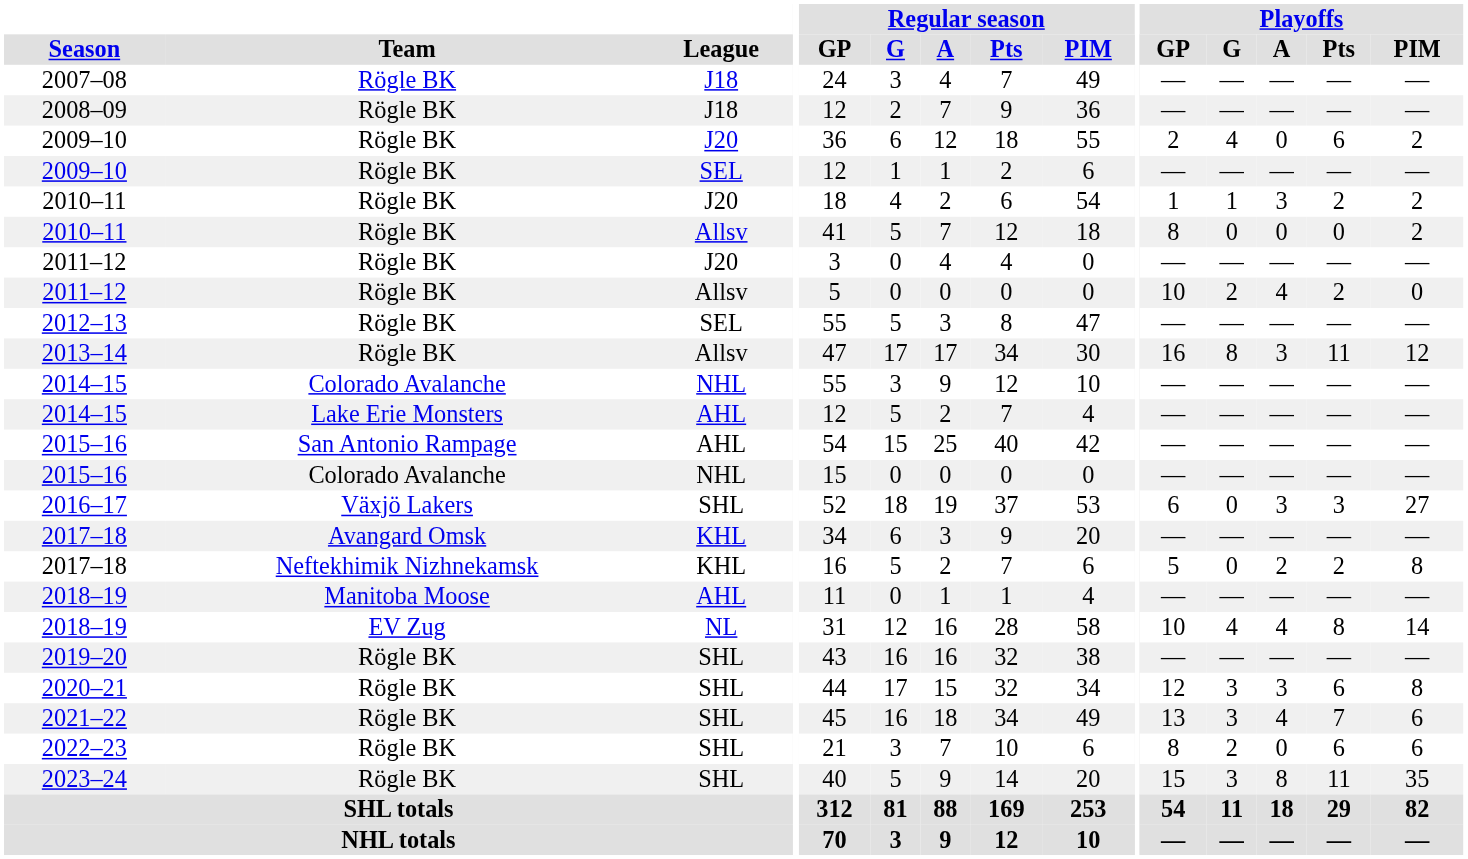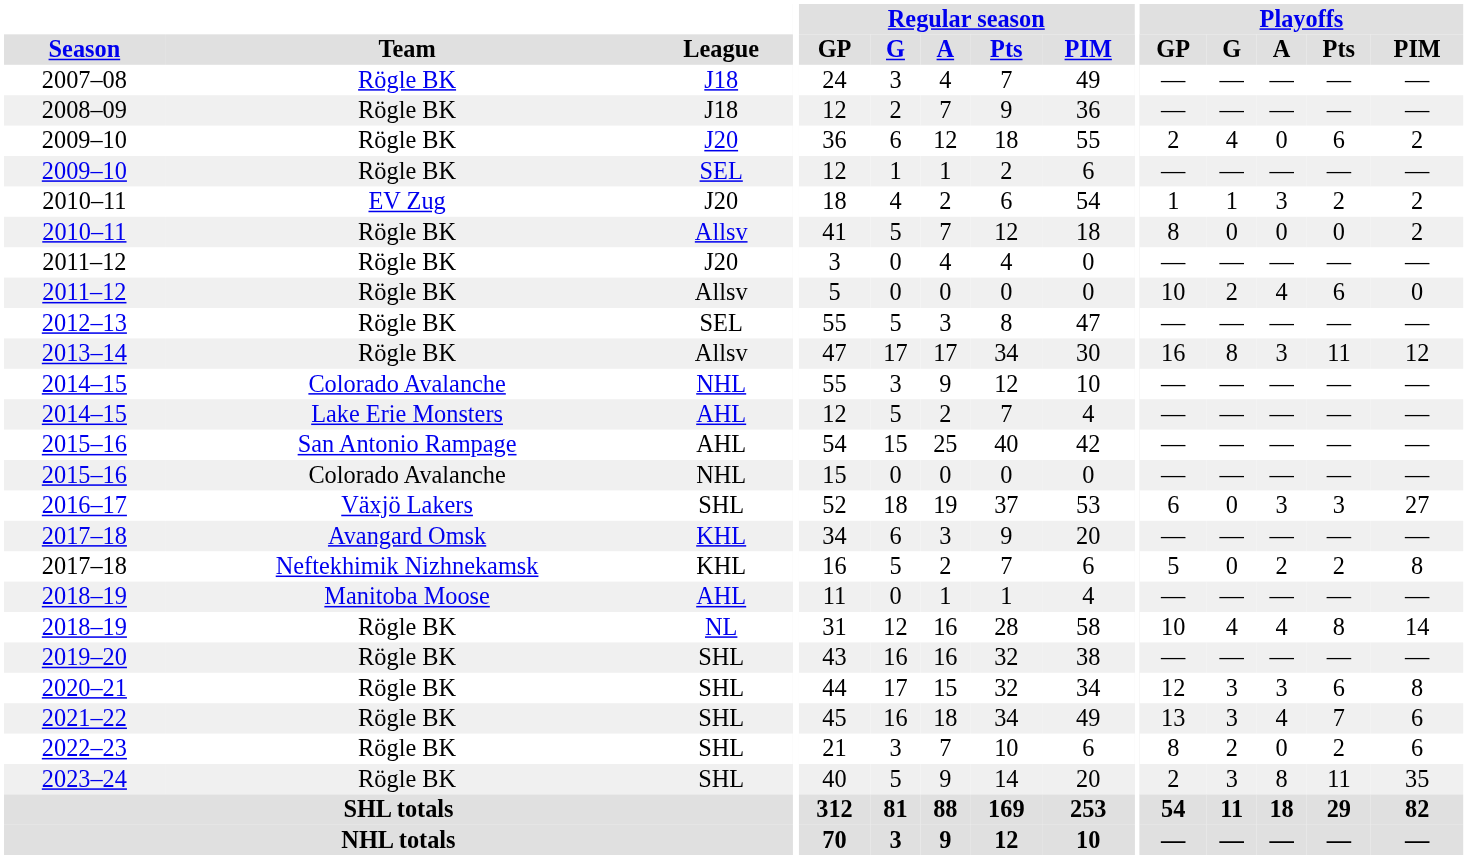2010–11 / J20 | Team: Rögle BK -> EV Zug
2011–12 / Allsv | Playoffs / Pts: 2 -> 6
2018–19 / NL | Team: EV Zug -> Rögle BK
2022–23 | Playoffs / Pts: 6 -> 2
2023–24 | Playoffs / GP: 15 -> 2
